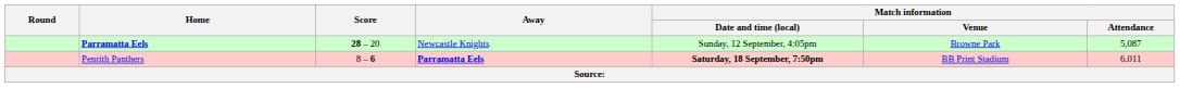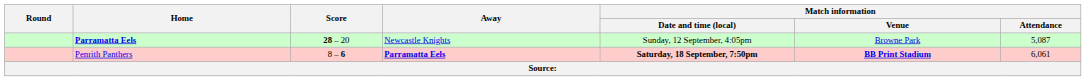Penrith Panthers | Match information / Venue: normal -> bold
Penrith Panthers | Match information / Attendance: 6,011 -> 6,061
